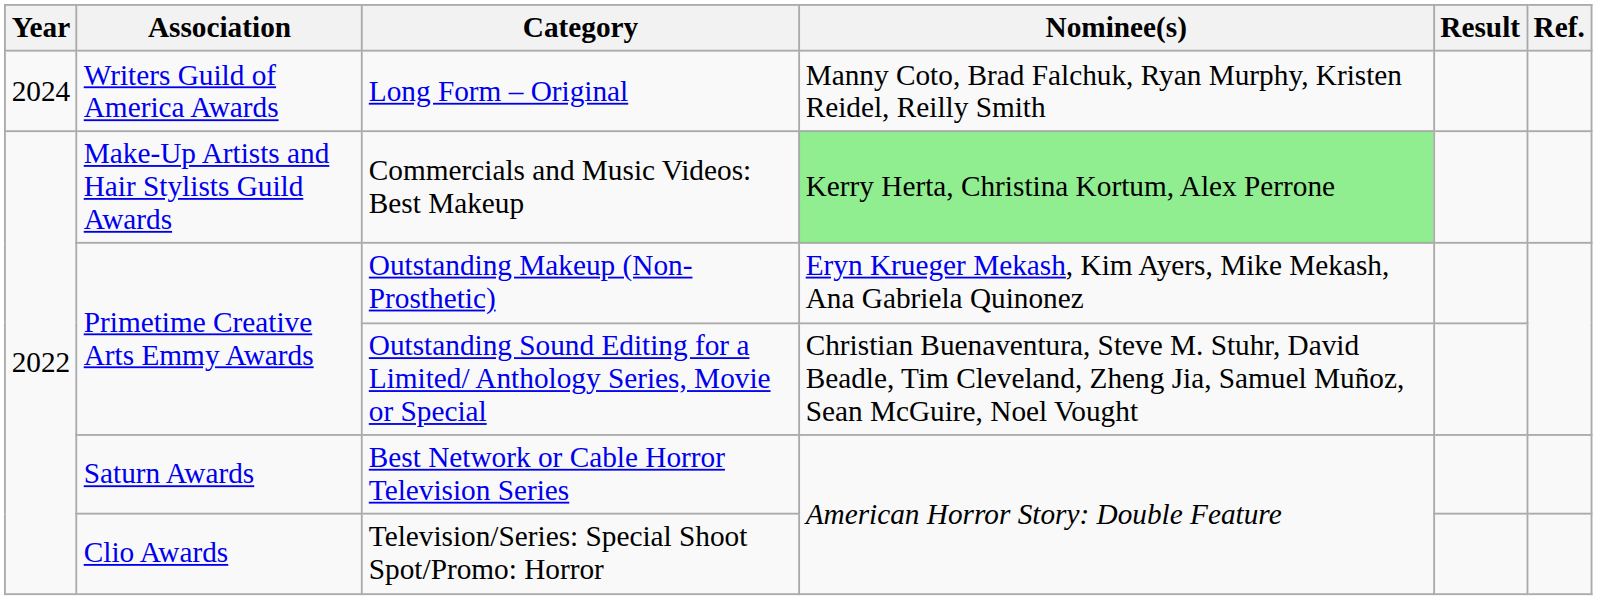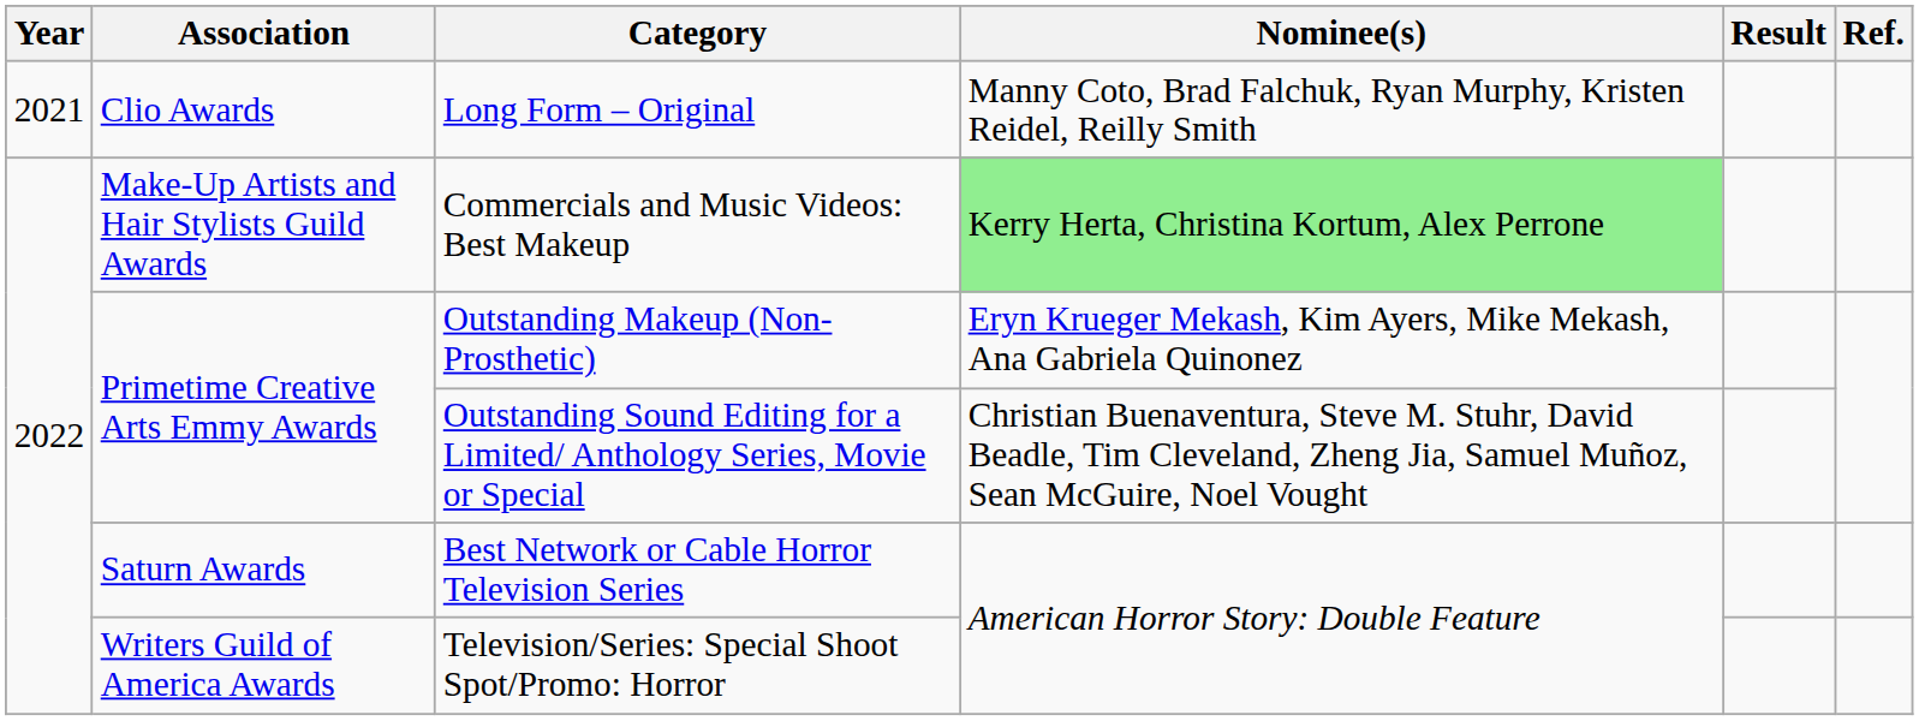Long Form – Original | Year: 2024 -> 2021
Long Form – Original | Association: Writers Guild of America Awards -> Clio Awards
Television/Series: Special Shoot Spot/Promo: Horror | Association: Clio Awards -> Writers Guild of America Awards
